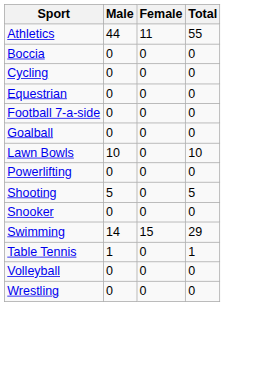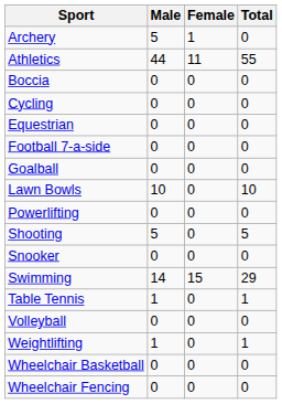+ row: Archery | 5 | 1 | 0
+ row: Weightlifting | 1 | 0 | 1
+ row: Wheelchair Basketball | 0 | 0 | 0
+ row: Wheelchair Fencing | 0 | 0 | 0
- row: Wrestling | 0 | 0 | 0
